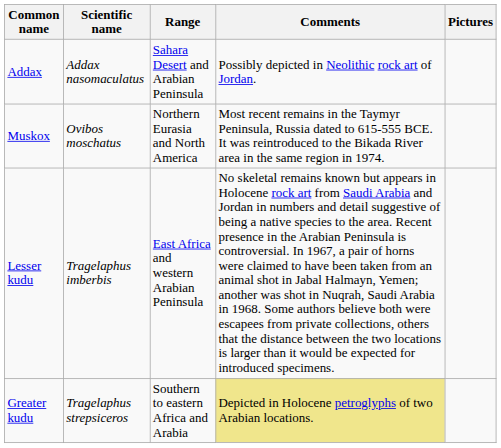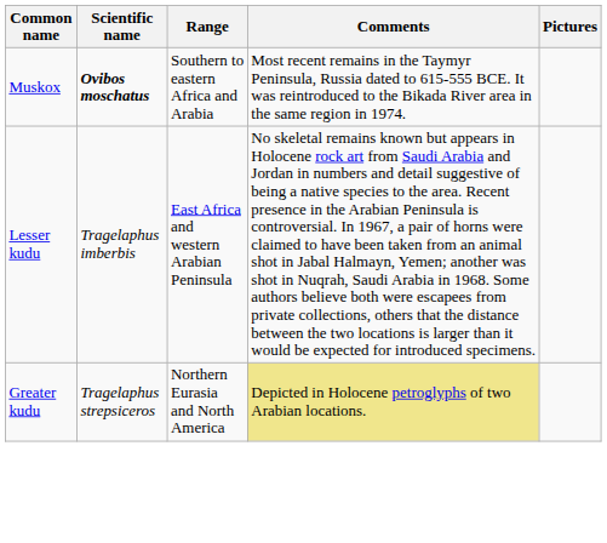- row: Addax | Addax nasomaculatus | Sahara Desert and Arabian Peninsula | Possibly depicted in Neolithic rock art of Jordan.
Muskox | Scientific name: normal -> bold
Muskox | Range: Northern Eurasia and North America -> Southern to eastern Africa and Arabia
Greater kudu | Range: Southern to eastern Africa and Arabia -> Northern Eurasia and North America
